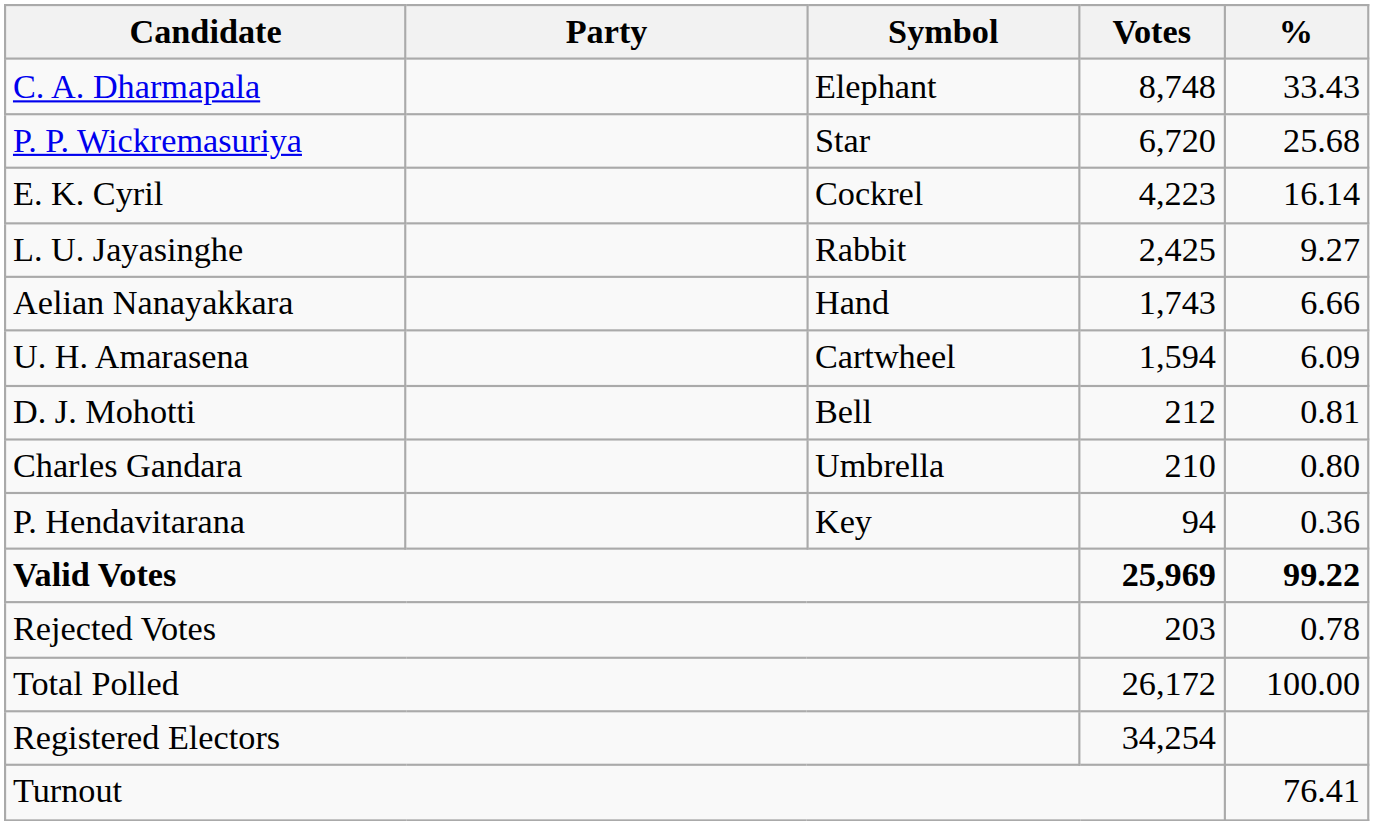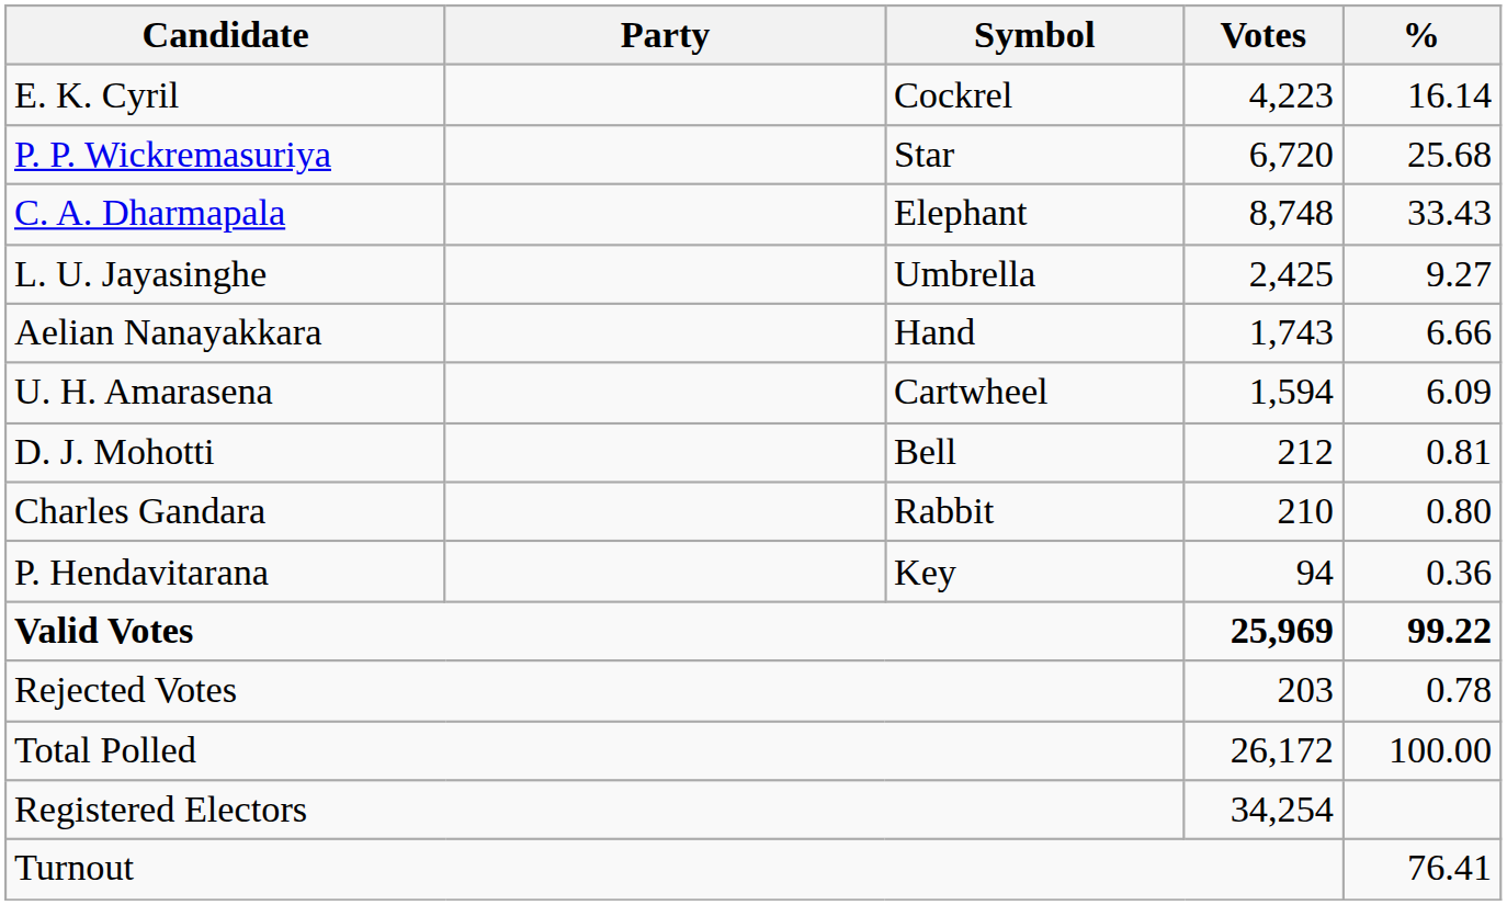rows swapped: C. A. Dharmapala <-> E. K. Cyril
L. U. Jayasinghe | Symbol: Rabbit -> Umbrella
Charles Gandara | Symbol: Umbrella -> Rabbit
